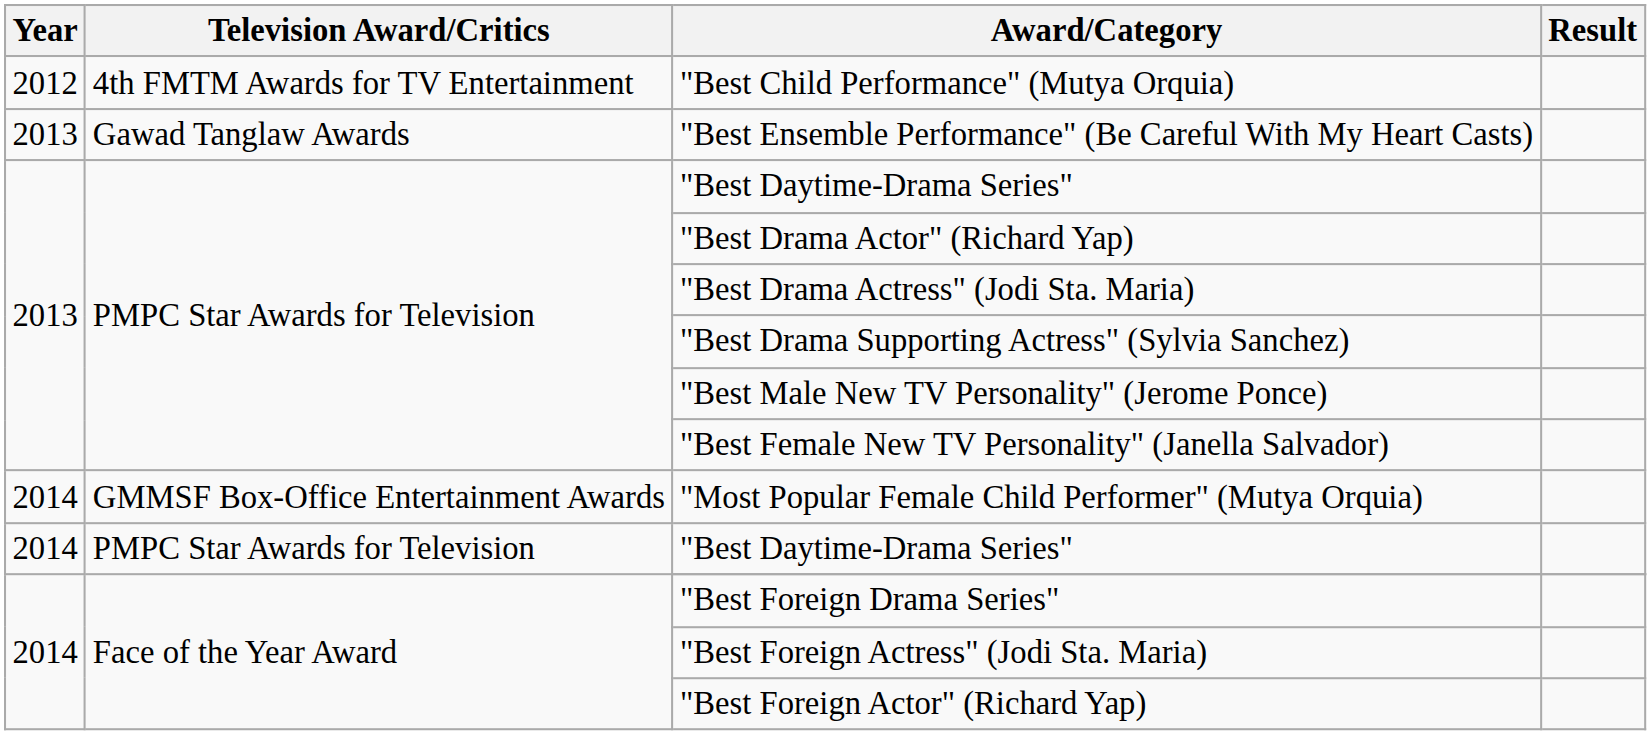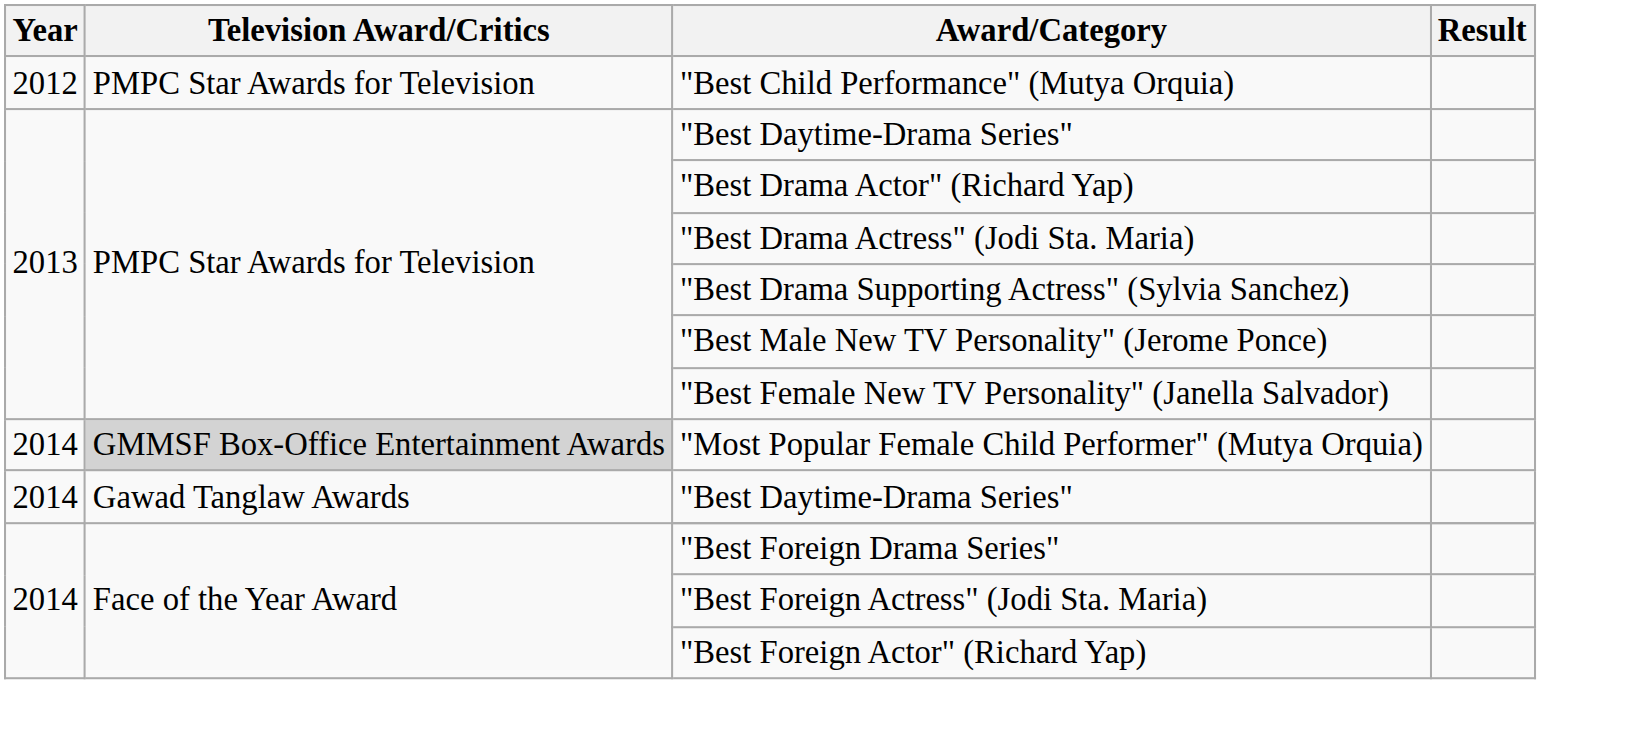"Best Child Performance" (Mutya Orquia) | Television Award/Critics: 4th FMTM Awards for TV Entertainment -> PMPC Star Awards for Television
- row: 2013 | Gawad Tanglaw Awards | "Best Ensemble Performance" (Be Careful With My Heart Casts)
"Most Popular Female Child Performer" (Mutya Orquia) | Television Award/Critics: no background -> lightgrey background
2014 / "Best Daytime-Drama Series" | Television Award/Critics: PMPC Star Awards for Television -> Gawad Tanglaw Awards
